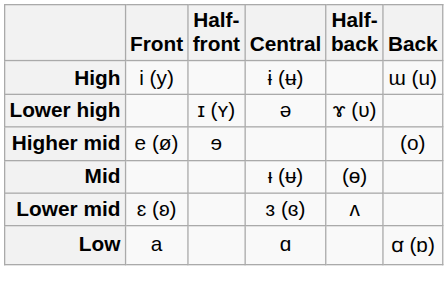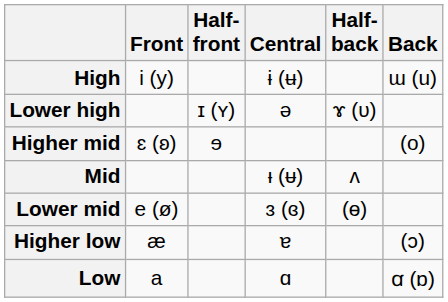Higher mid | Front: e (ø) -> ɛ (ʚ)
Mid | Half- back: (ɵ) -> ʌ
Lower mid | Front: ɛ (ʚ) -> e (ø)
Lower mid | Half- back: ʌ -> (ɵ)
+ row: Higher low | æ | ɐ | (ɔ)
